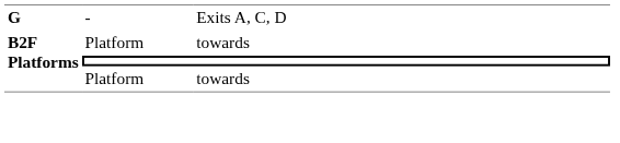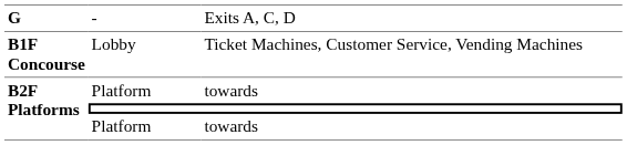+ row: B1F Concourse | Lobby | Ticket Machines, Customer Service, Vending Machines
